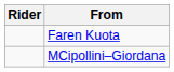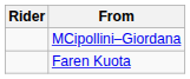rows swapped: Faren Kuota <-> MCipollini–Giordana
